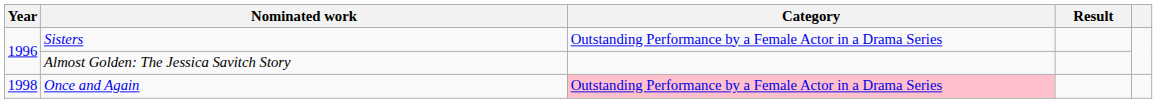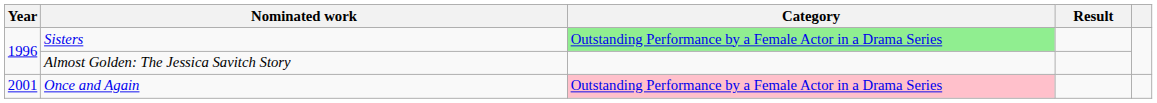Sisters | Category: no background -> lightgreen background
Once and Again | Year: 1998 -> 2001
